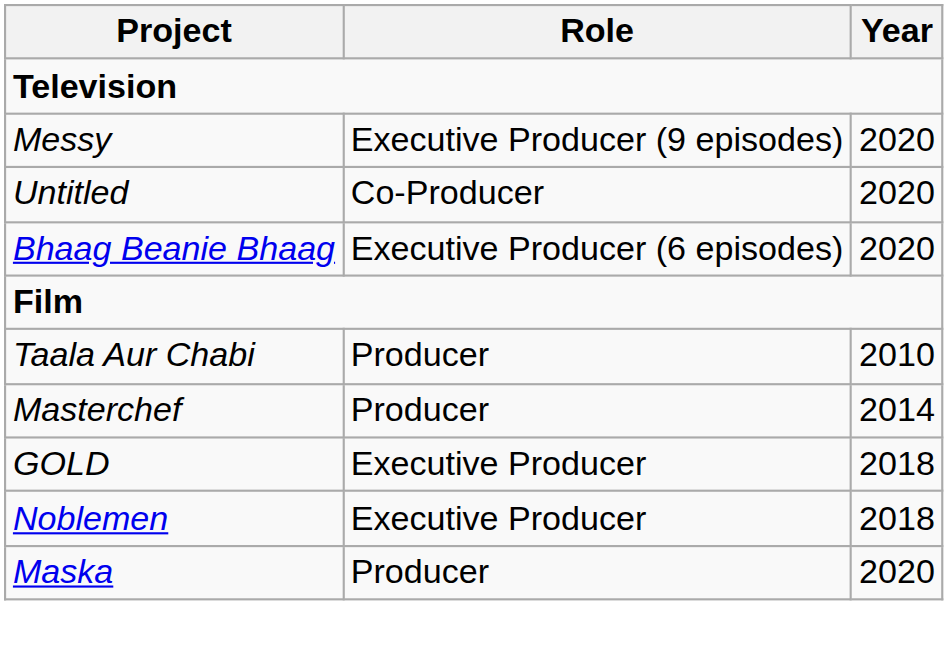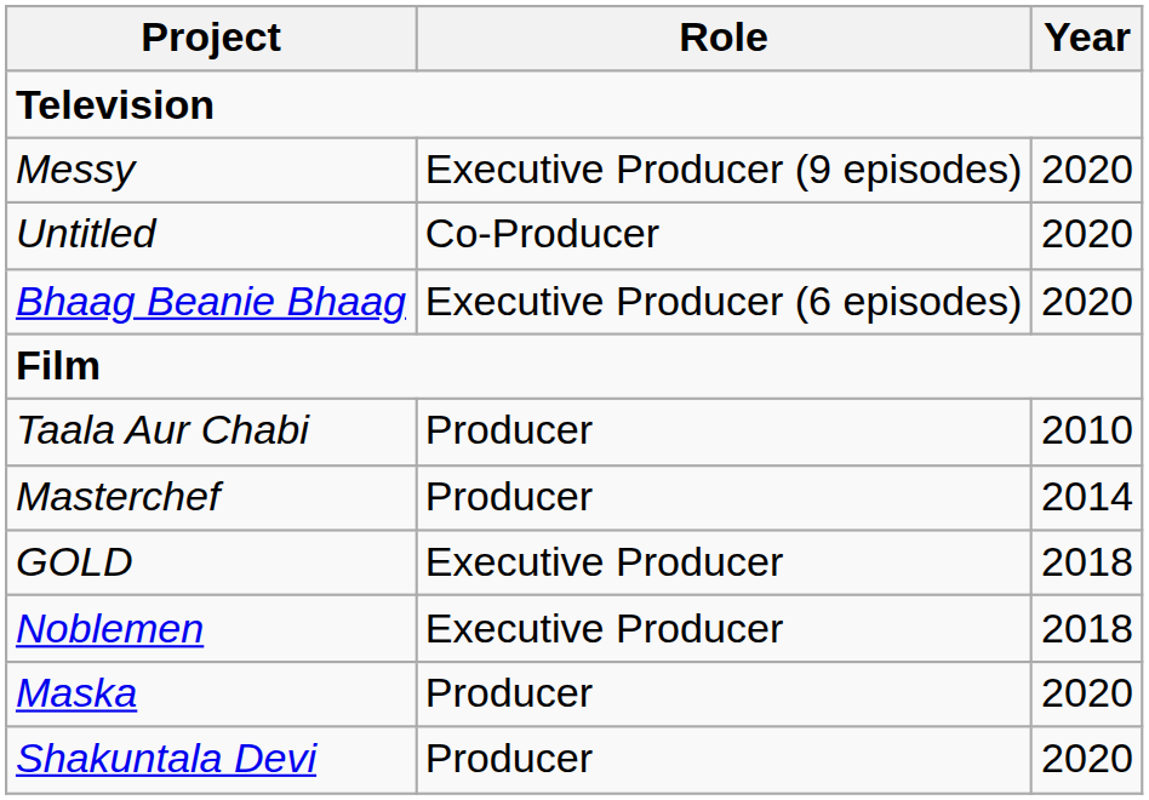+ row: Shakuntala Devi | Producer | 2020
